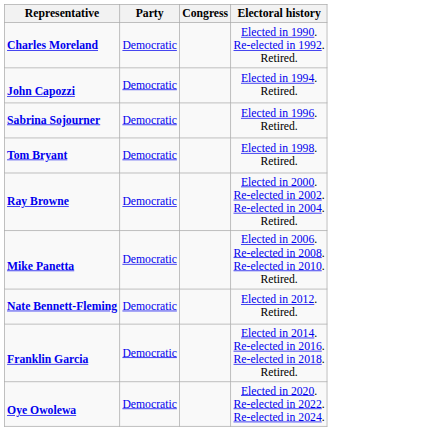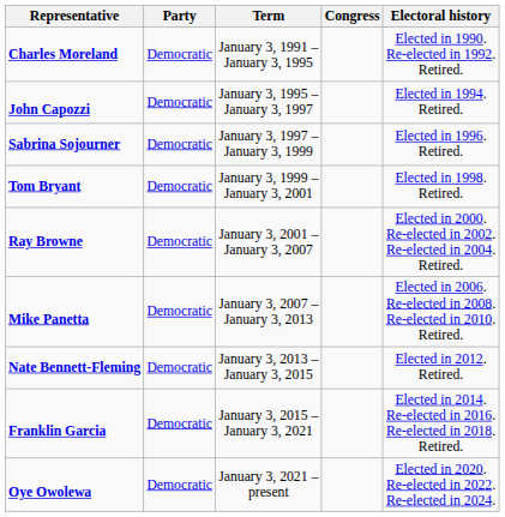+ column: Term | January 3, 1991 – January 3, 1995 | January 3, 1995 – January 3, 1997 | January 3, 1997 – January 3, 1999 | January 3, 1999 – January 3, 2001 | January 3, 2001 – January 3, 2007 | January 3, 2007 – January 3, 2013 | January 3, 2013 – January 3, 2015 | January 3, 2015 – January 3, 2021 | January 3, 2021 – present
